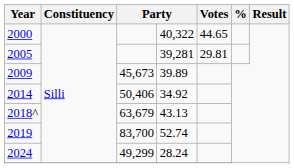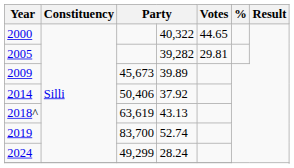2005 | column 4: 39,281 -> 39,282
2014 | column 4: 34.92 -> 37.92
2018^ | column 3: 63,679 -> 63,619
